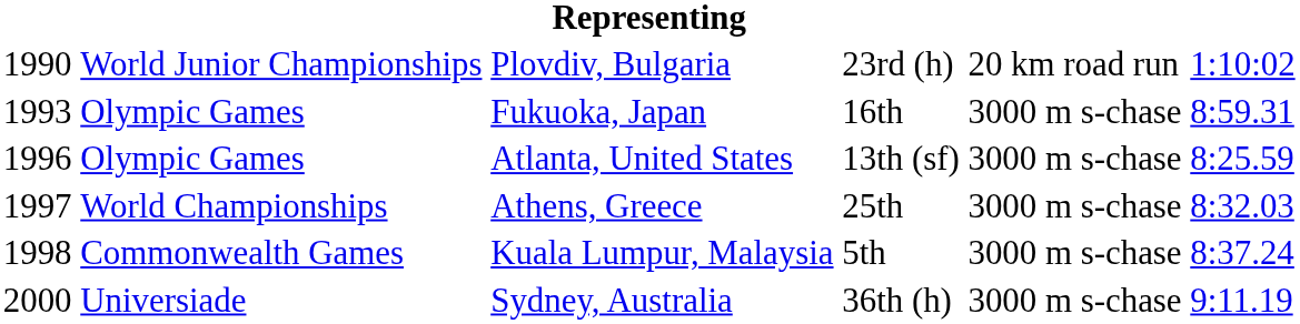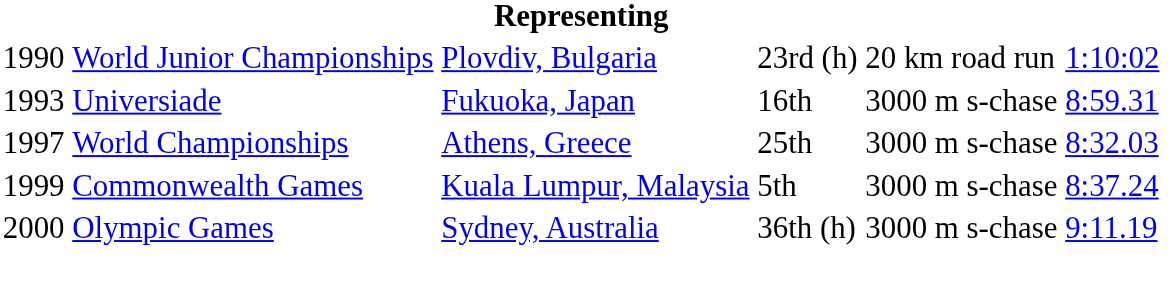Fukuoka, Japan | column 2: Olympic Games -> Universiade
- row: 1996 | Olympic Games | Atlanta, United States | 13th (sf) | 3000 m s-chase | 8:25.59
Kuala Lumpur, Malaysia | column 1: 1998 -> 1999
Sydney, Australia | column 2: Universiade -> Olympic Games
